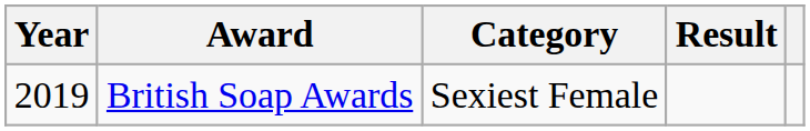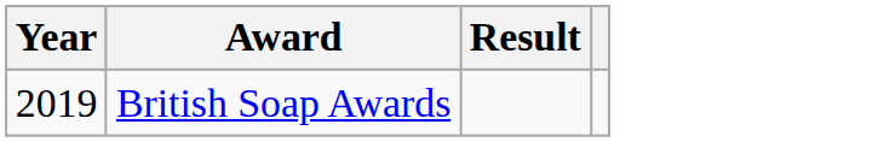- column: Category | Sexiest Female
